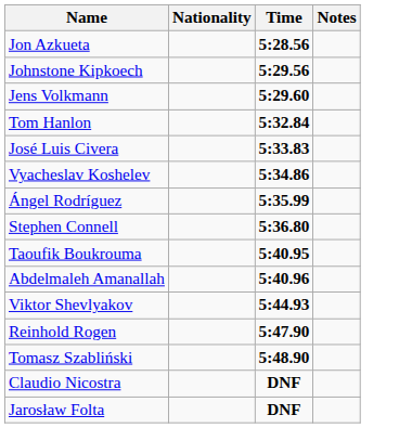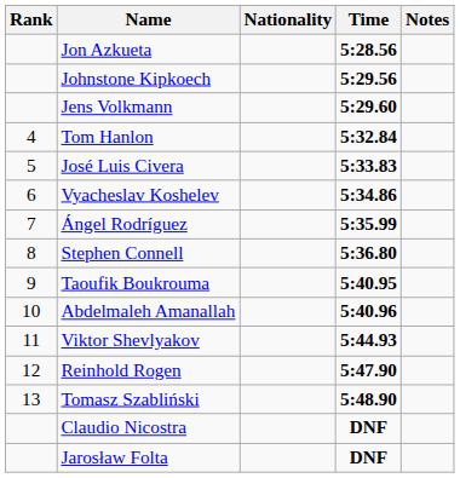+ column: Rank | 4 | 5 | 6 | 7 | 8 | 9 | 10 | 11 | 12 | 13
